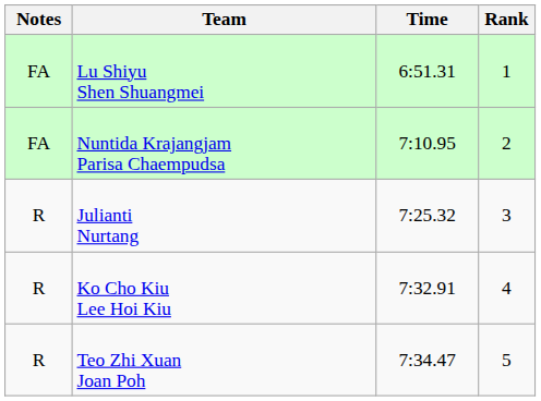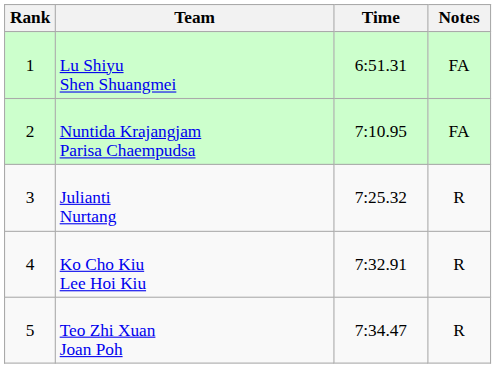columns swapped: Rank <-> Notes
